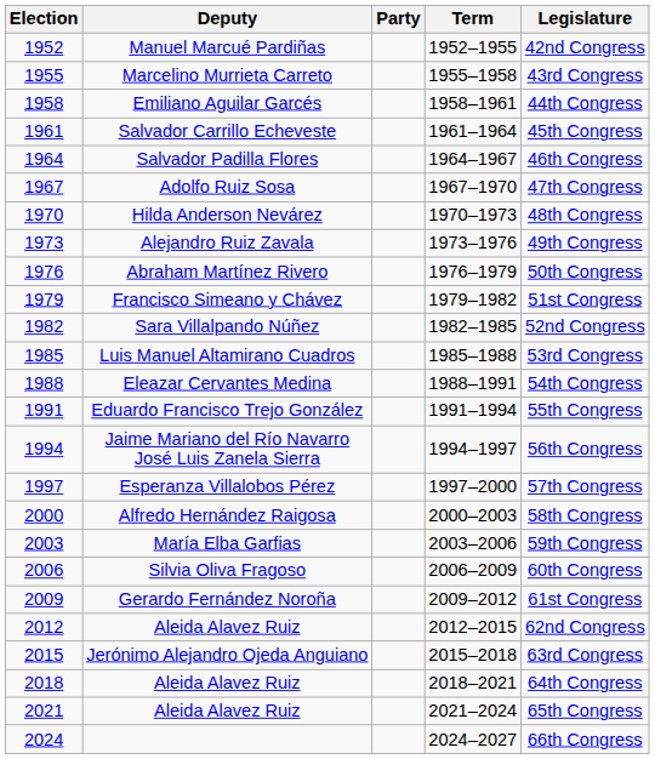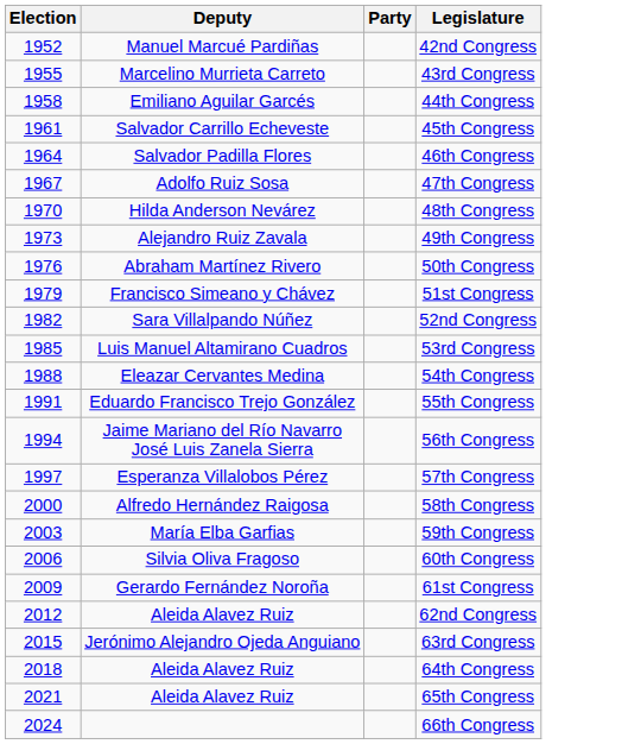- column: Term | 1952–1955 | 1955–1958 | 1958–1961 | 1961–1964 | 1964–1967 | 1967–1970 | 1970–1973 | 1973–1976 | 1976–1979 | 1979–1982 | 1982–1985 | 1985–1988 | 1988–1991 | 1991–1994 | 1994–1997 | 1997–2000 | 2000–2003 | 2003–2006 | 2006–2009 | 2009–2012 | 2012–2015 | 2015–2018 | 2018–2021 | 2021–2024 | 2024–2027
